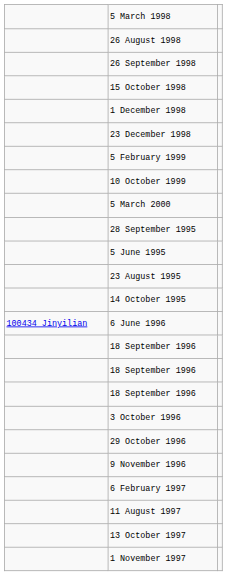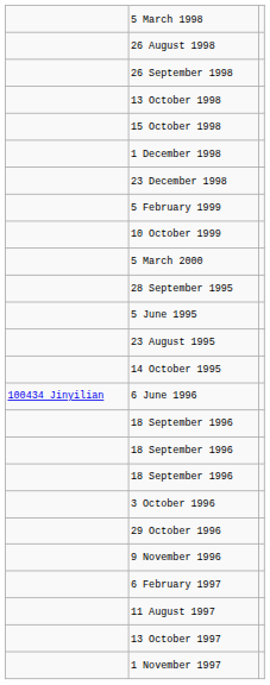+ row: 13 October 1998
